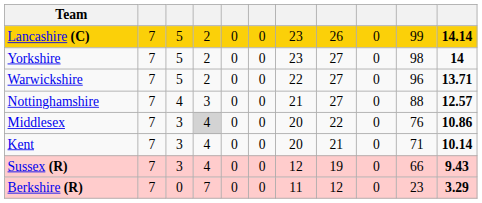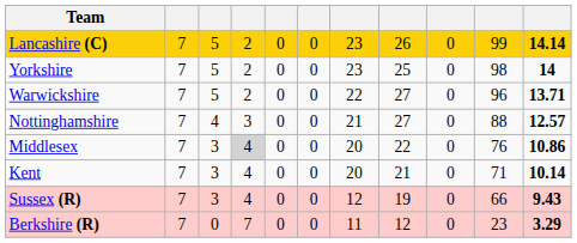Yorkshire | column 8: 27 -> 25
